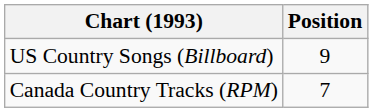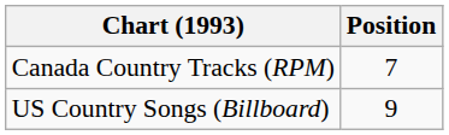rows swapped: Canada Country Tracks (RPM) <-> US Country Songs (Billboard)
